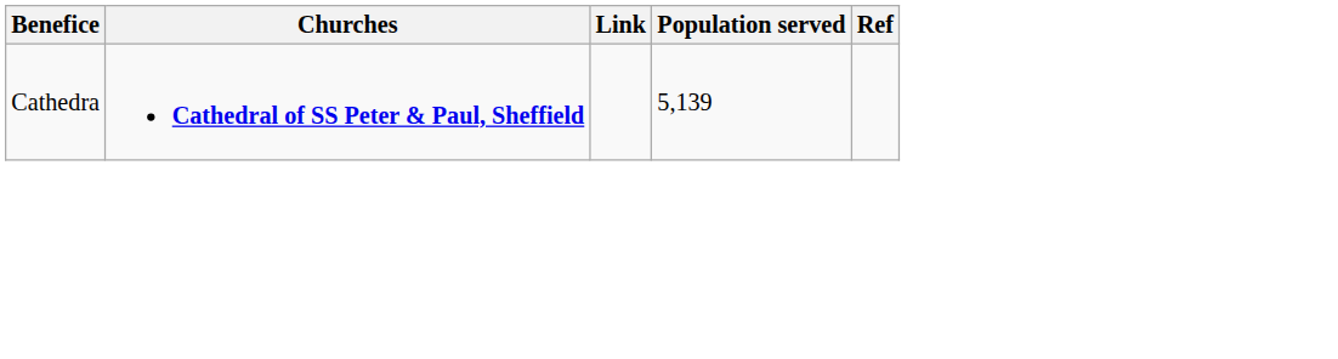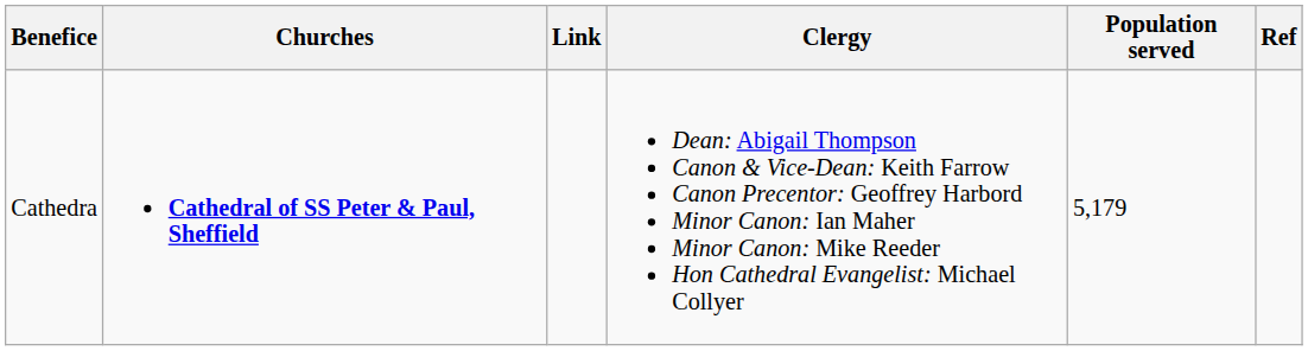+ column: Clergy | Dean: Abigail Thompson Canon & Vice-Dean: Keith Farrow Canon Precentor: Geoffrey Harbord Minor Canon: Ian Maher Minor Canon: Mike Reeder Hon Cathedral Evangelist: Michael Collyer
Cathedra | Population served: 5,139 -> 5,179
